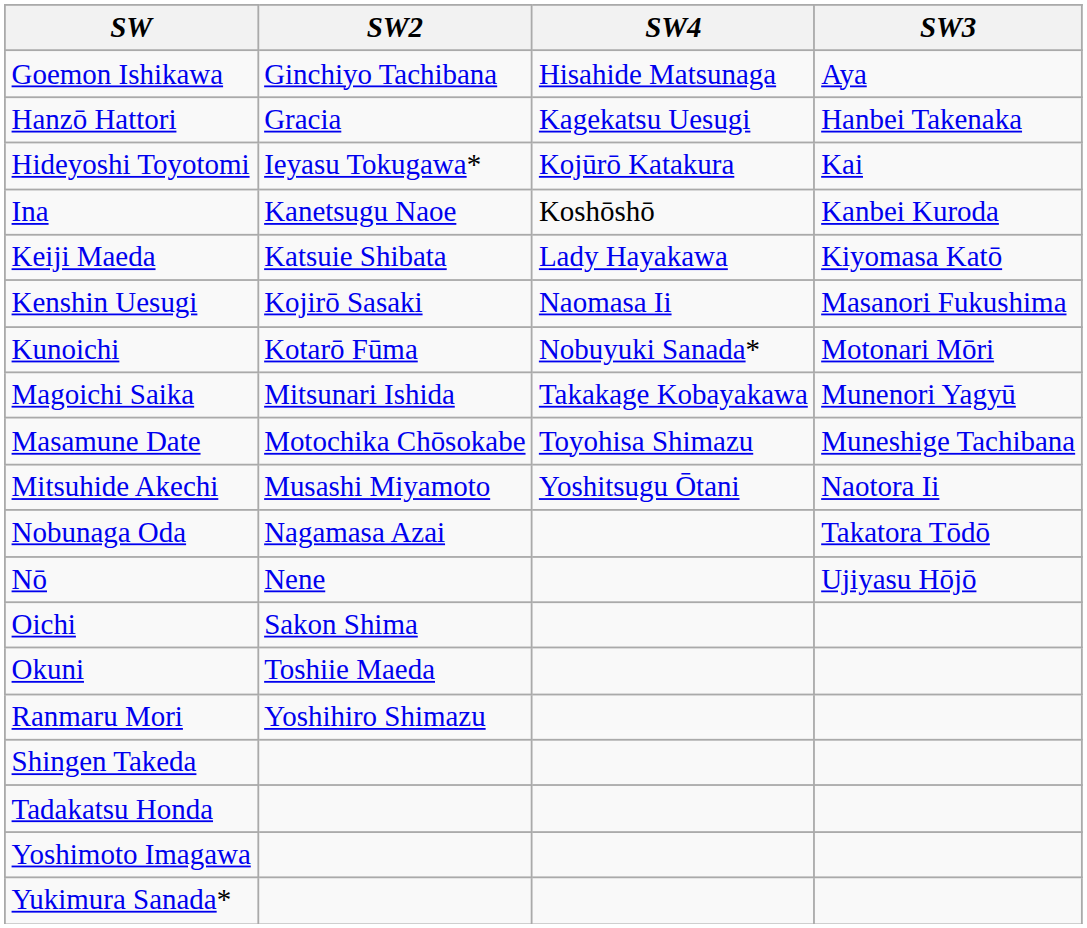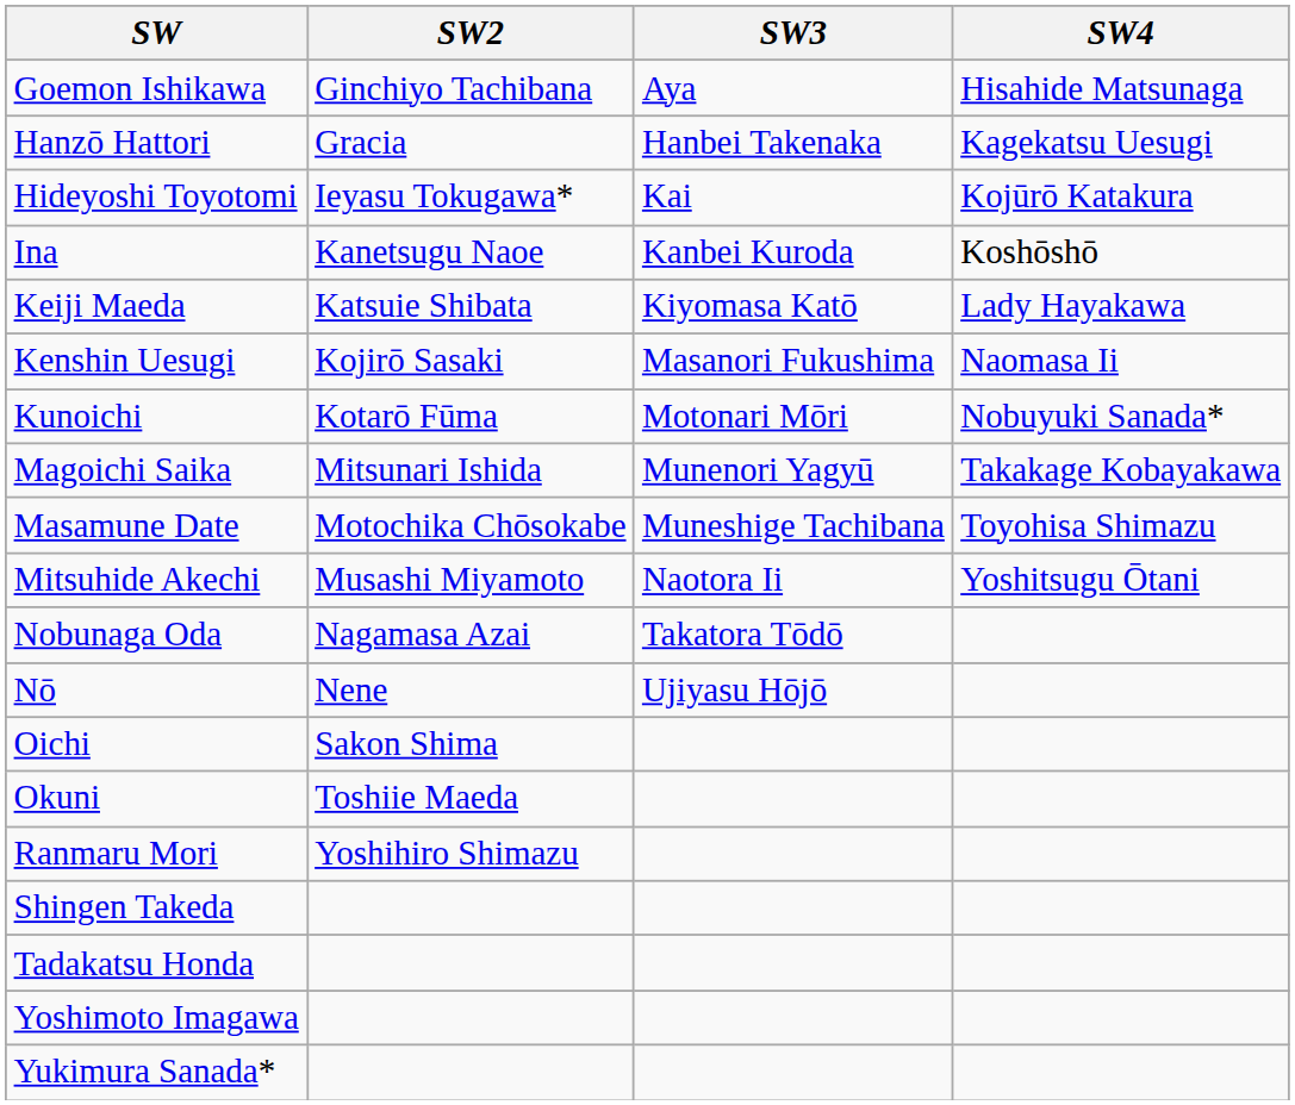columns swapped: SW3 <-> SW4
